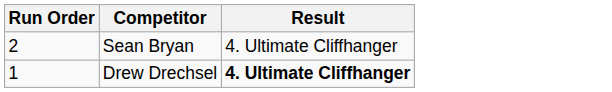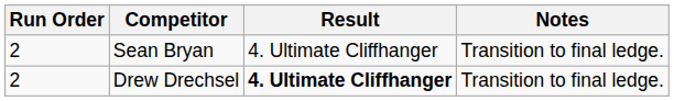+ column: Notes | Transition to final ledge. | Transition to final ledge.
Drew Drechsel | Run Order: 1 -> 2
